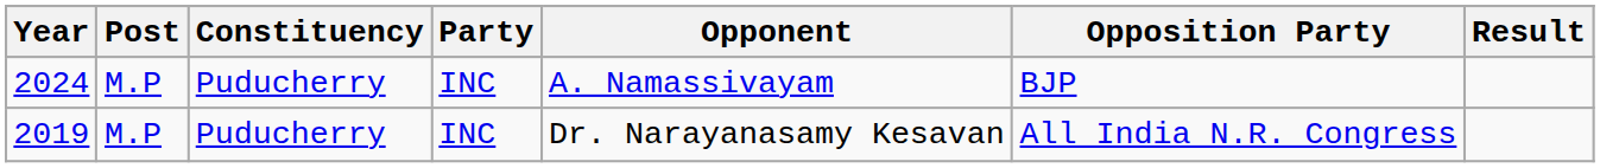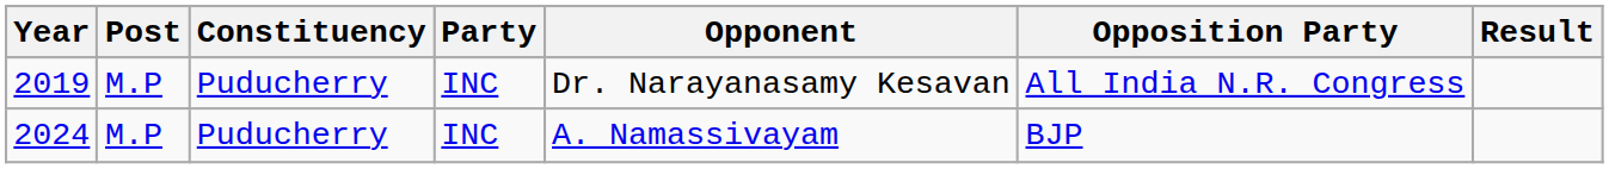rows swapped: 2019 <-> 2024
